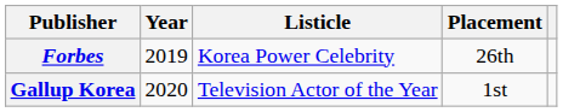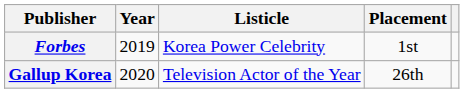Forbes | Placement: 26th -> 1st
Gallup Korea | Placement: 1st -> 26th
